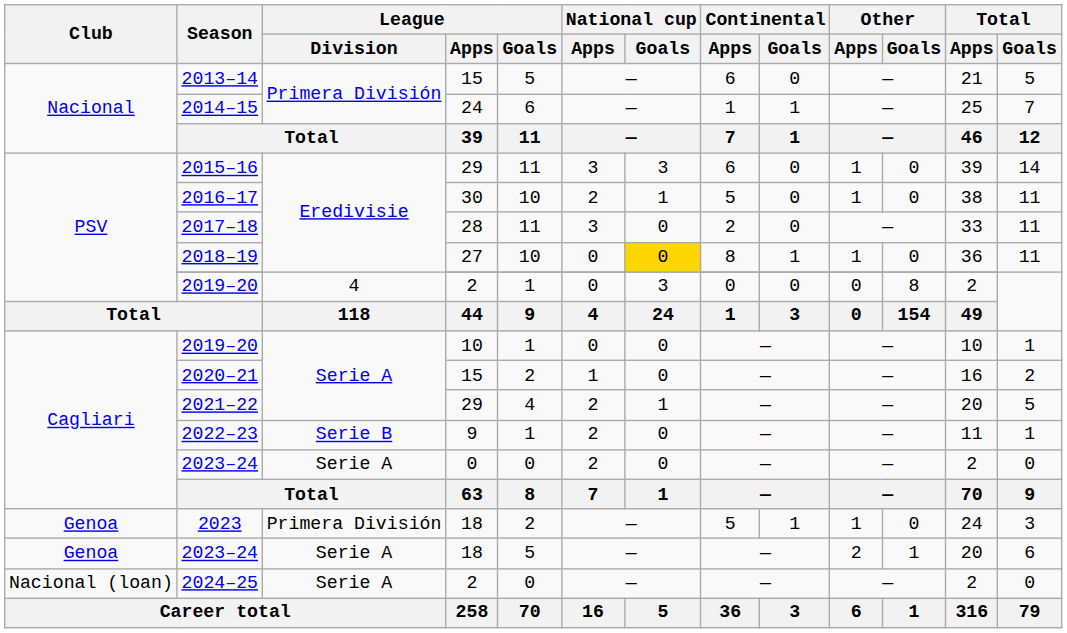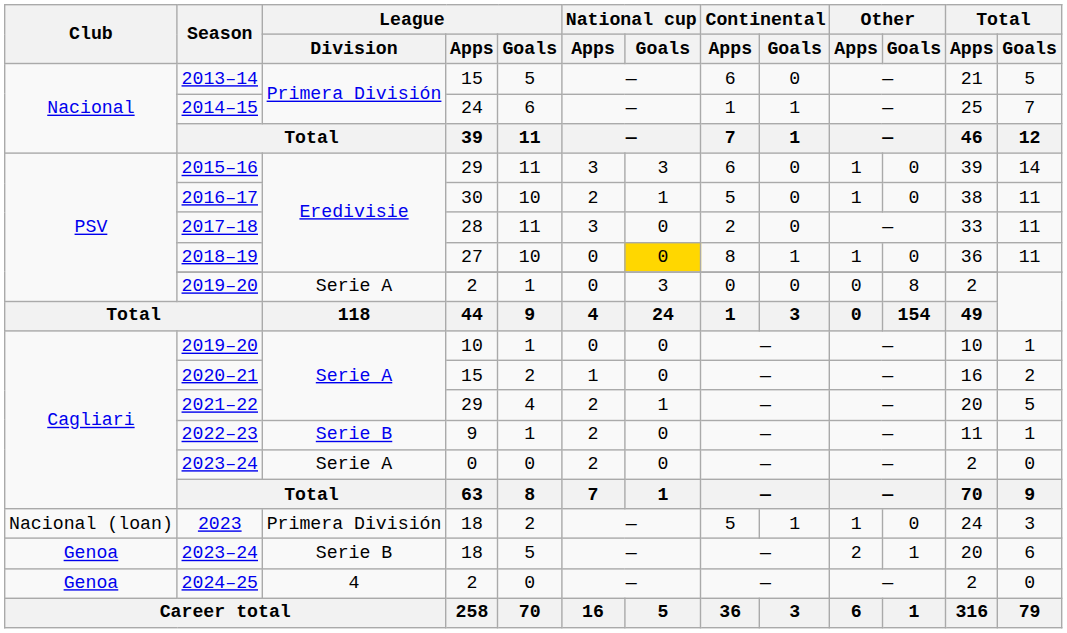2019–20 / 2 | League / Division: 4 -> Serie A
2023 | Club: Genoa -> Nacional (loan)
2023–24 / 18 | League / Division: Serie A -> Serie B
2024–25 | Club: Nacional (loan) -> Genoa
2024–25 | League / Division: Serie A -> 4
